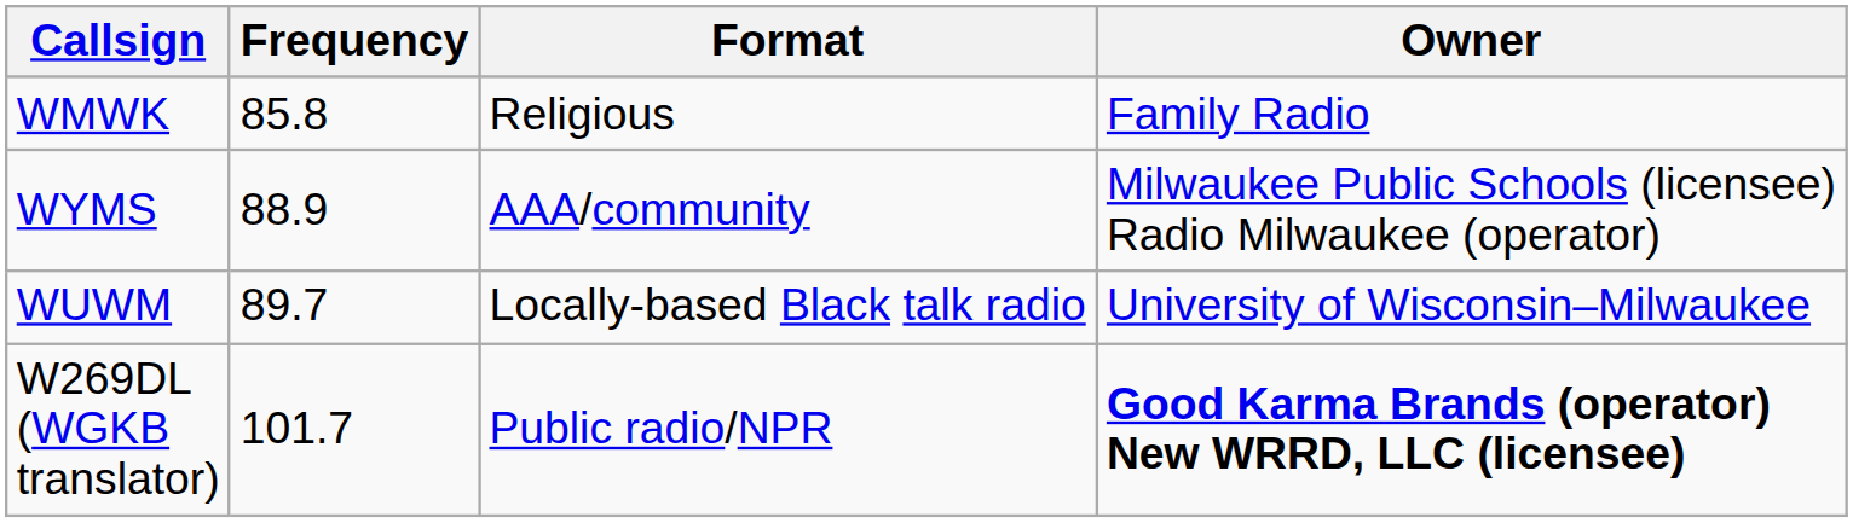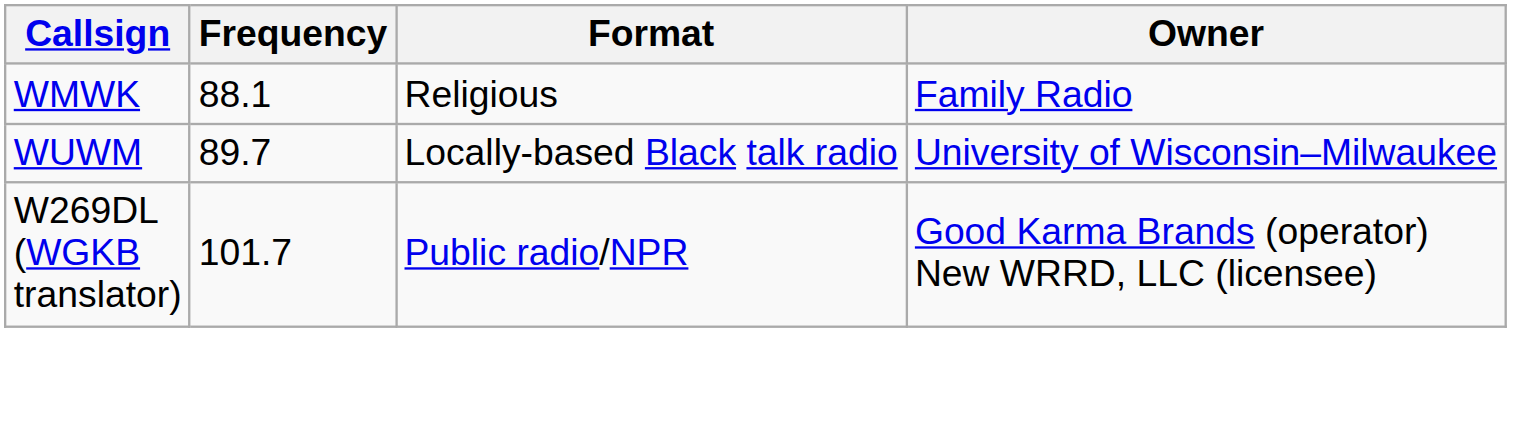WMWK | Frequency: 85.8 -> 88.1
- row: WYMS | 88.9 | AAA/community | Milwaukee Public Schools (licensee) Radio Milwaukee (operator)
W269DL (WGKB translator) | Owner: bold -> normal
